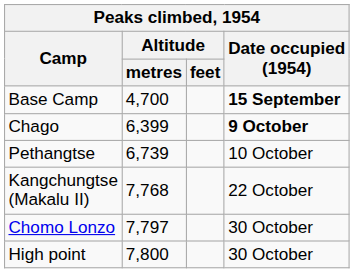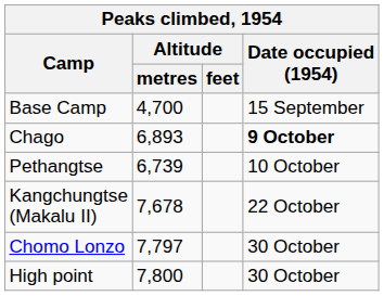Base Camp | Date occupied (1954): bold -> normal
Chago | Altitude / metres: 6,399 -> 6,893
Kangchungtse (Makalu II) | Altitude / metres: 7,768 -> 7,678
